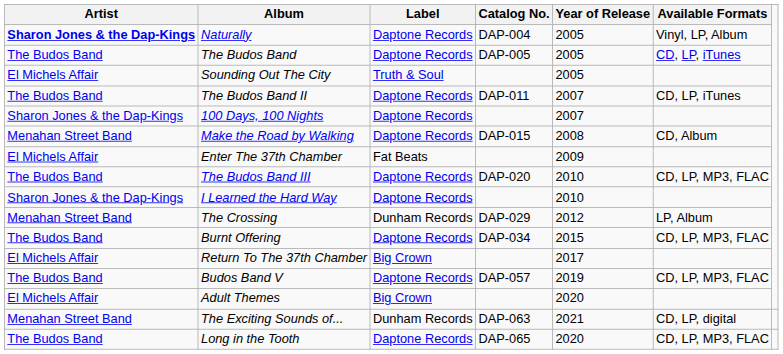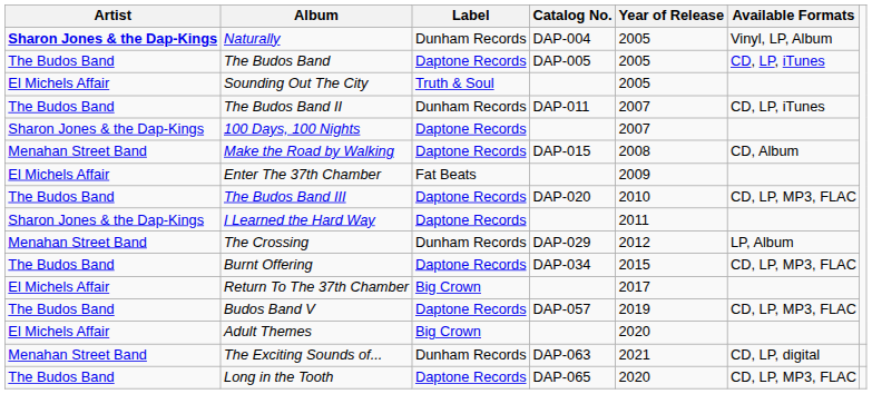Naturally | Label: Daptone Records -> Dunham Records
The Budos Band II | Label: Daptone Records -> Dunham Records
I Learned the Hard Way | Year of Release: 2010 -> 2011
